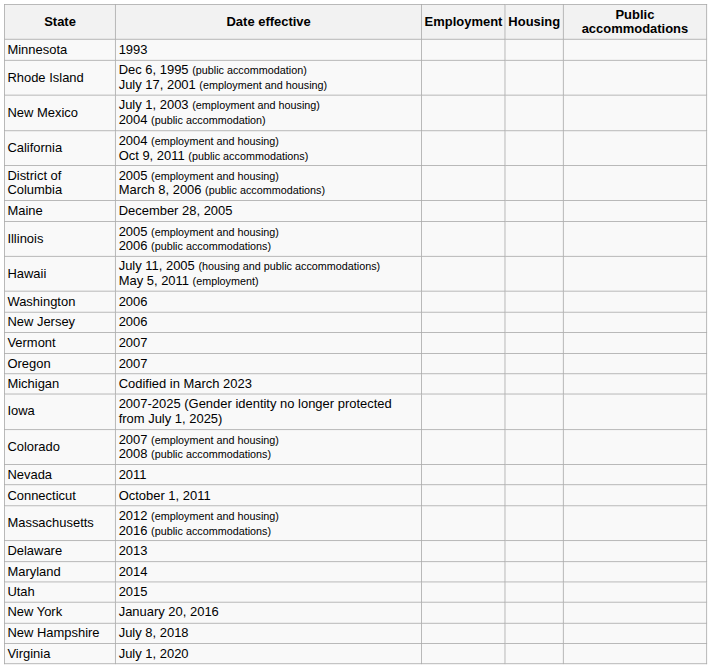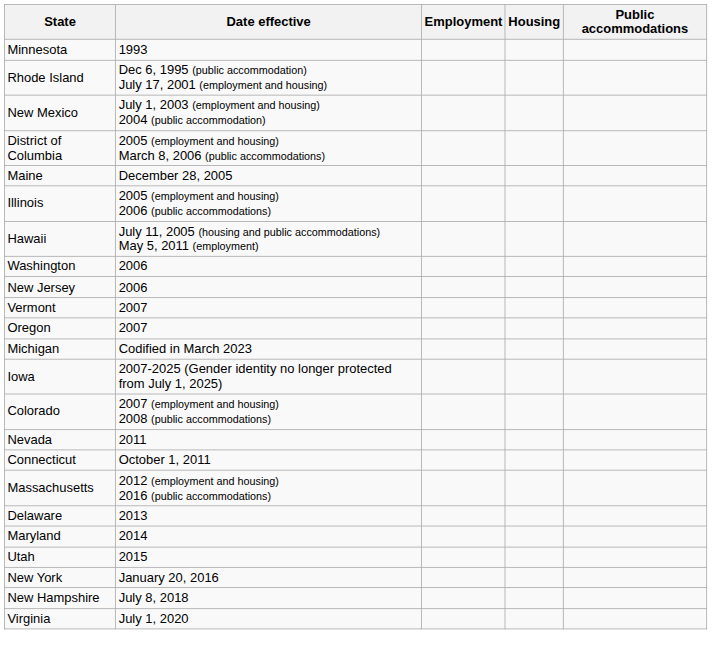- row: California | 2004 (employment and housing) Oct 9, 2011 (public accommodations)
